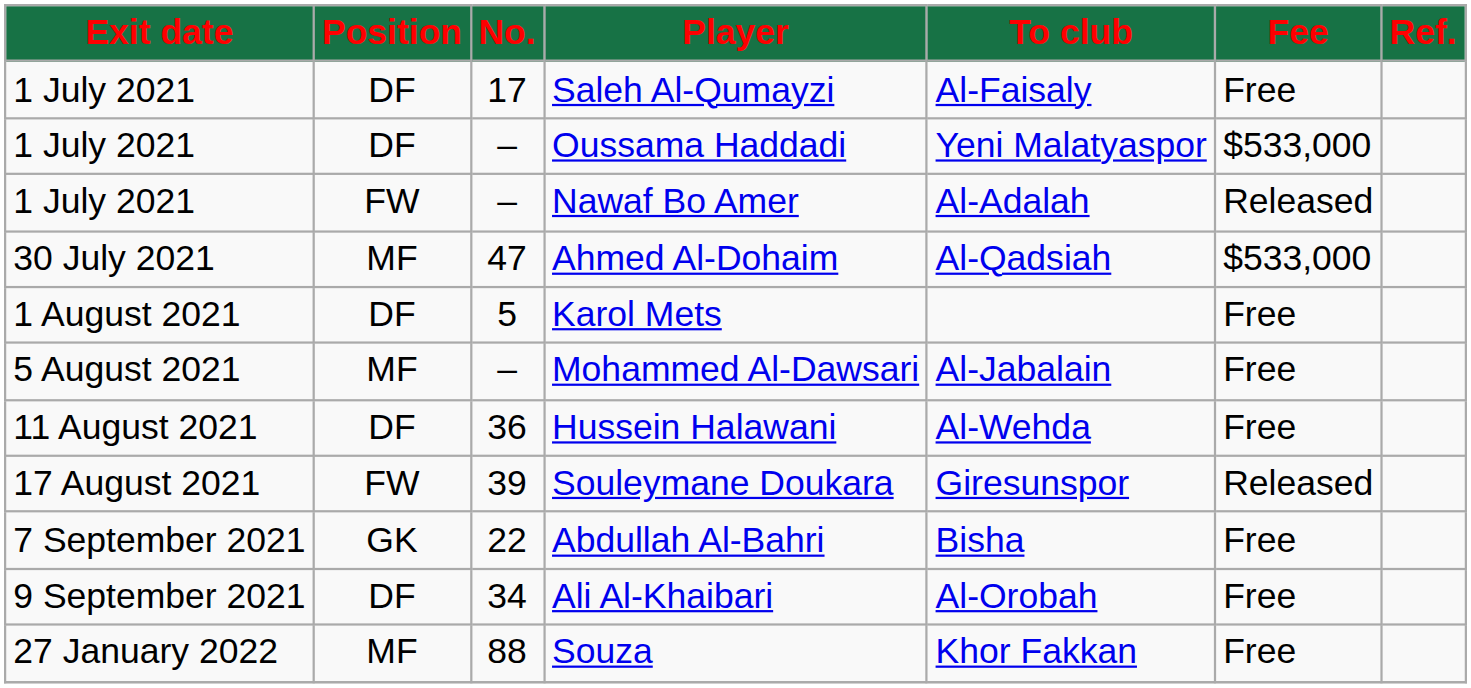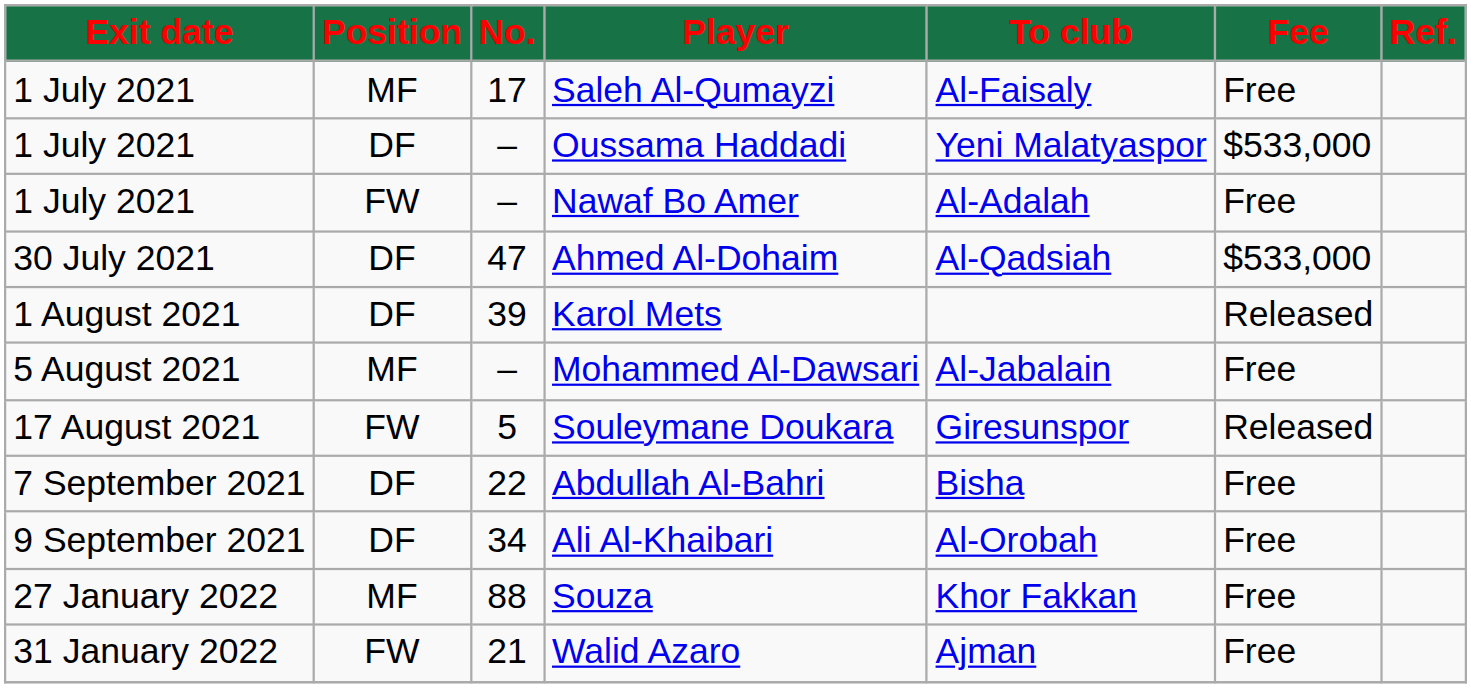Saleh Al-Qumayzi | Position: DF -> MF
Nawaf Bo Amer | Fee: Released -> Free
Ahmed Al-Dohaim | Position: MF -> DF
Karol Mets | No.: 5 -> 39
Karol Mets | Fee: Free -> Released
- row: 11 August 2021 | DF | 36 | Hussein Halawani | Al-Wehda | Free
Souleymane Doukara | No.: 39 -> 5
Abdullah Al-Bahri | Position: GK -> DF
+ row: 31 January 2022 | FW | 21 | Walid Azaro | Ajman | Free
